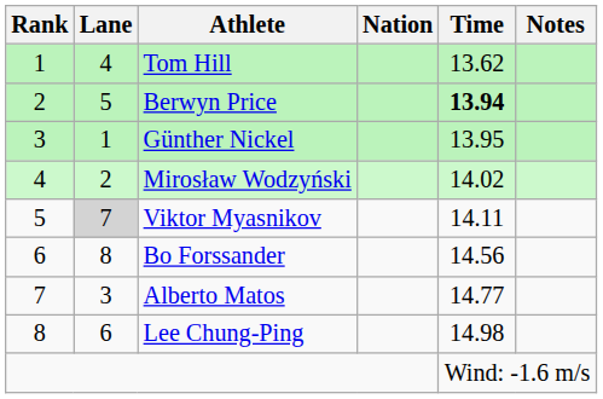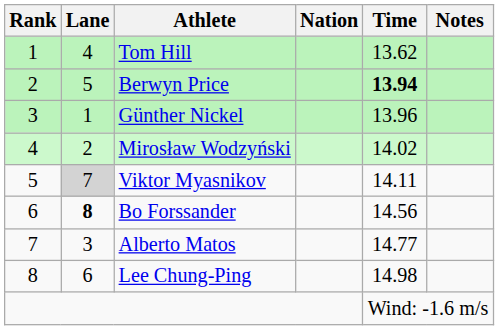Günther Nickel | Time: 13.95 -> 13.96
Bo Forssander | Lane: normal -> bold
